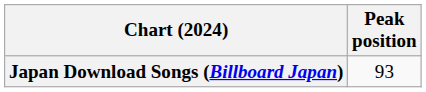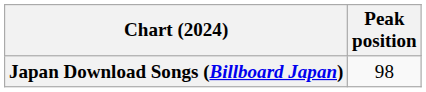Japan Download Songs (Billboard Japan) | Peak position: 93 -> 98
